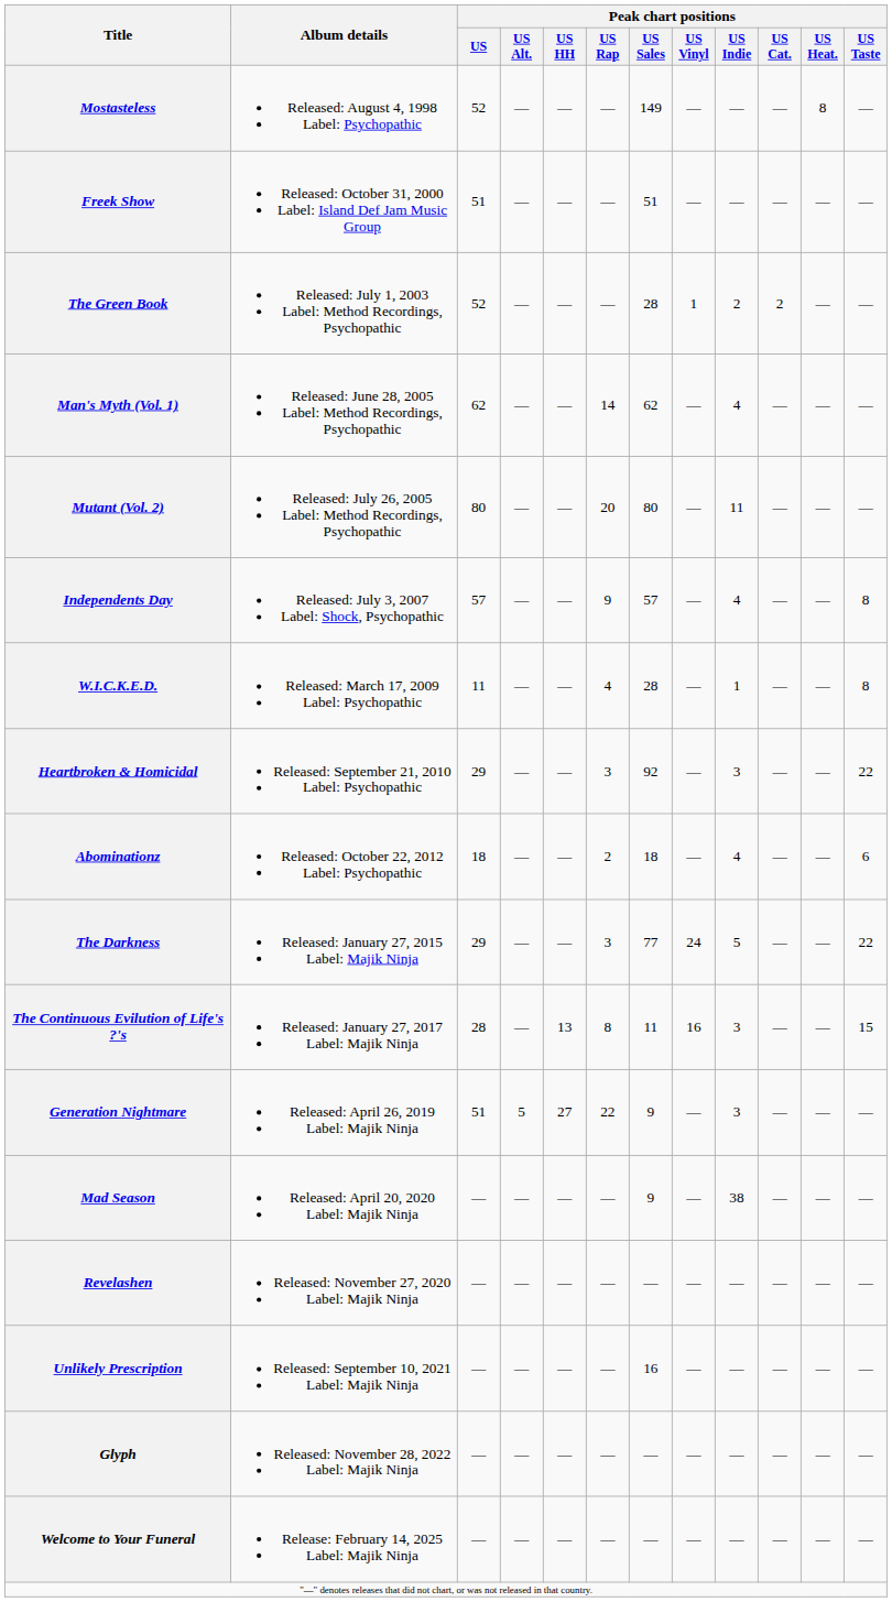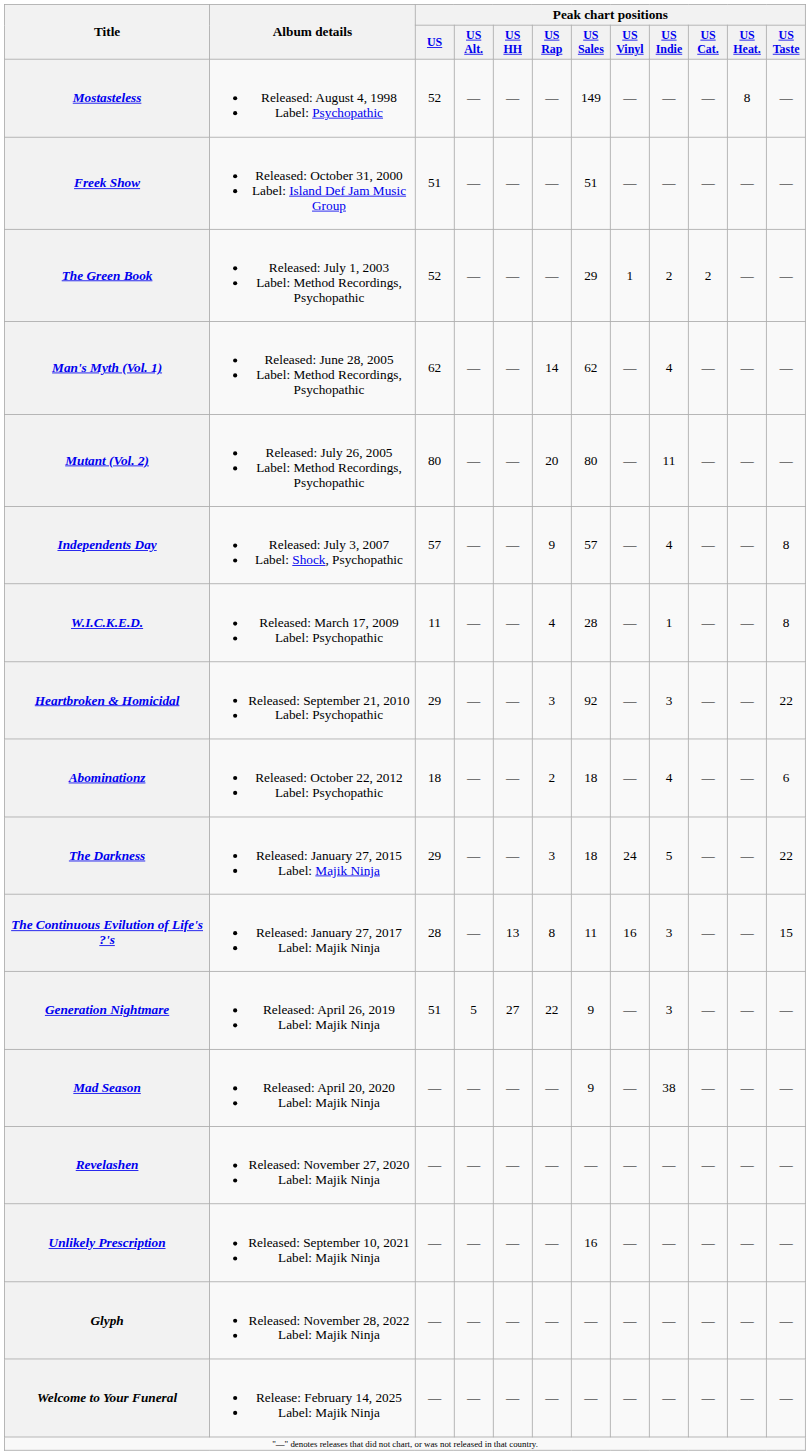The Green Book | Peak chart positions / US Sales: 28 -> 29
The Darkness | Peak chart positions / US Sales: 77 -> 18
